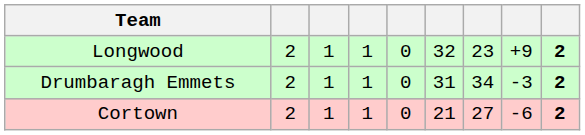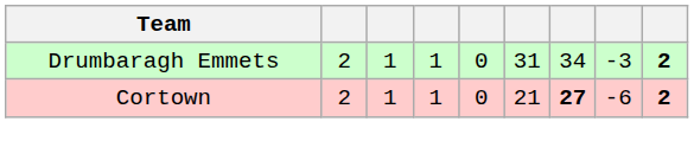- row: Longwood | 2 | 1 | 1 | 0 | 32 | 23 | +9 | 2
Cortown | column 7: normal -> bold
